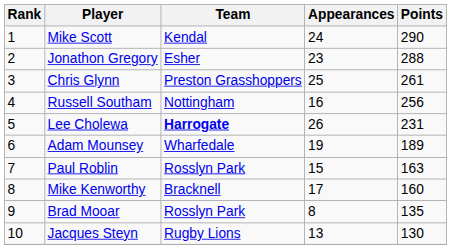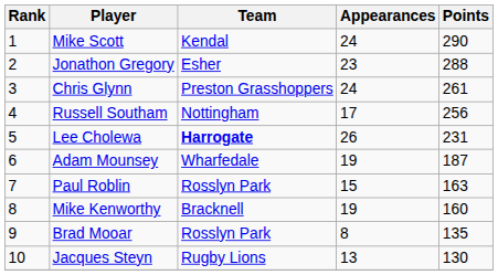Chris Glynn | Appearances: 25 -> 24
Russell Southam | Appearances: 16 -> 17
Adam Mounsey | Points: 189 -> 187
Mike Kenworthy | Appearances: 17 -> 19
